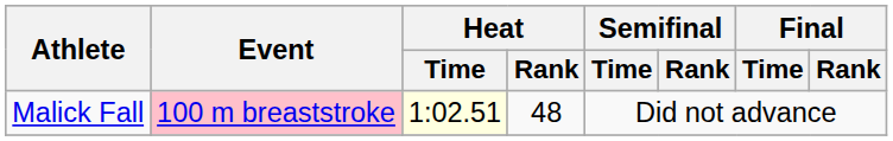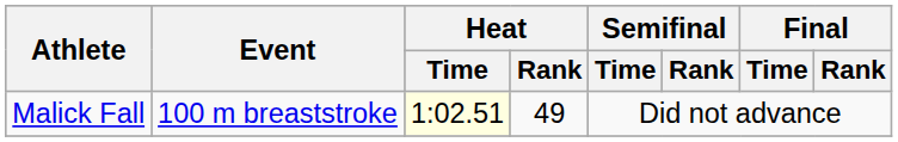Malick Fall | Event: pink background -> no background
Malick Fall | Heat / Rank: 48 -> 49
